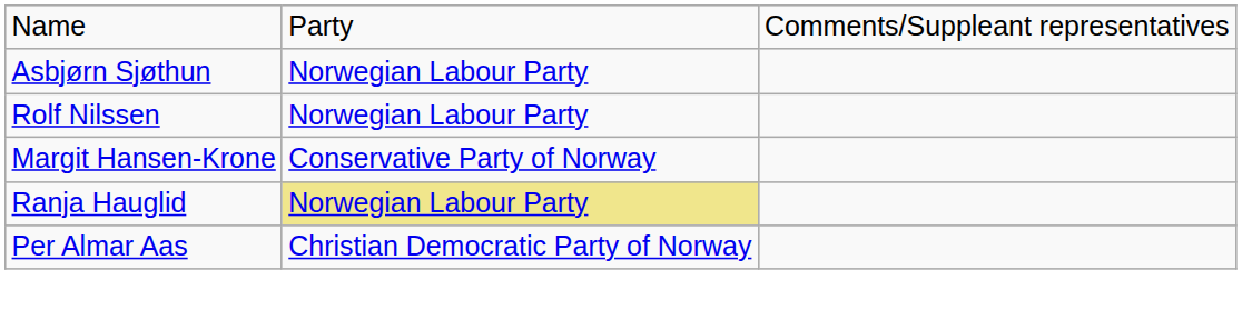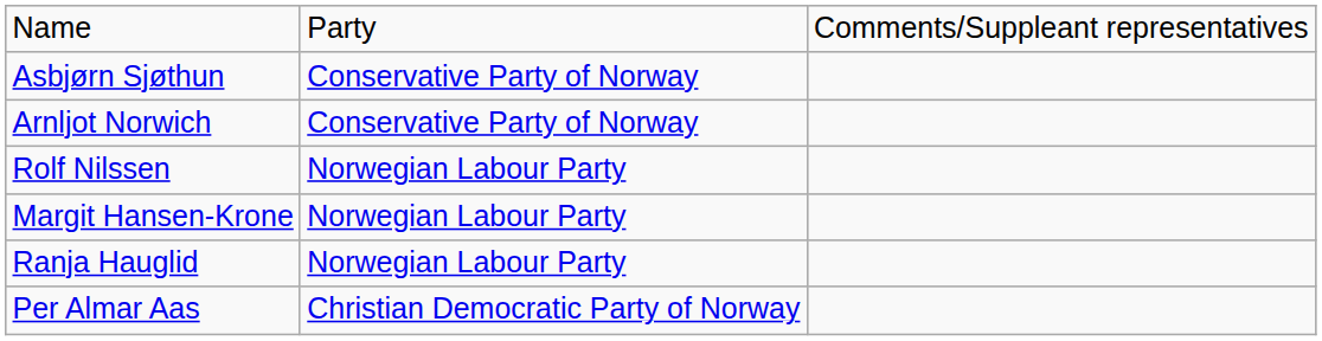Asbjørn Sjøthun | column 2: Norwegian Labour Party -> Conservative Party of Norway
+ row: Arnljot Norwich | Conservative Party of Norway
Margit Hansen-Krone | column 2: Conservative Party of Norway -> Norwegian Labour Party
Ranja Hauglid | column 2: khaki background -> no background
